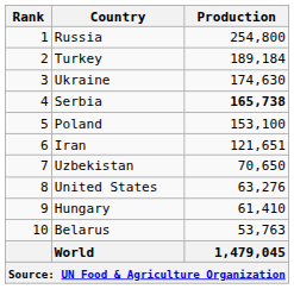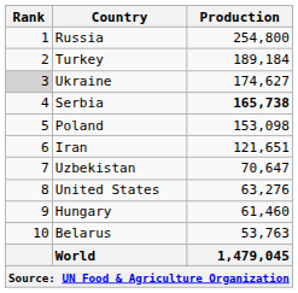Ukraine | Rank: no background -> lightgrey background
Ukraine | Production: 174,630 -> 174,627
Poland | Production: 153,100 -> 153,098
Uzbekistan | Production: 70,650 -> 70,647
Hungary | Production: 61,410 -> 61,460
